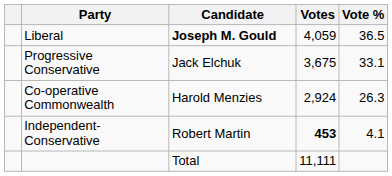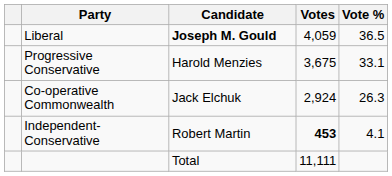Progressive Conservative | Candidate: Jack Elchuk -> Harold Menzies
Co-operative Commonwealth | Candidate: Harold Menzies -> Jack Elchuk
